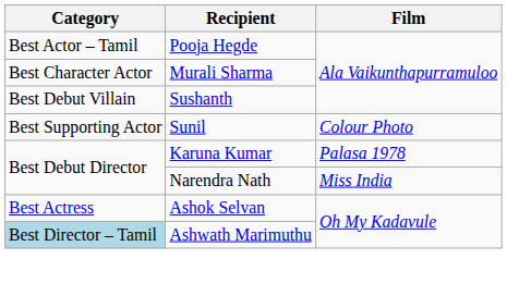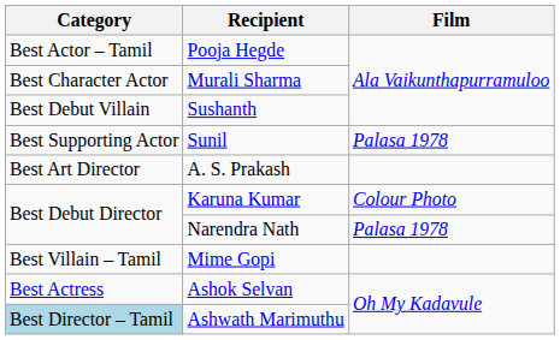Sunil | Film: Colour Photo -> Palasa 1978
+ row: Best Art Director | A. S. Prakash
Karuna Kumar | Film: Palasa 1978 -> Colour Photo
Narendra Nath | Film: Miss India -> Palasa 1978
+ row: Best Villain – Tamil | Mime Gopi
